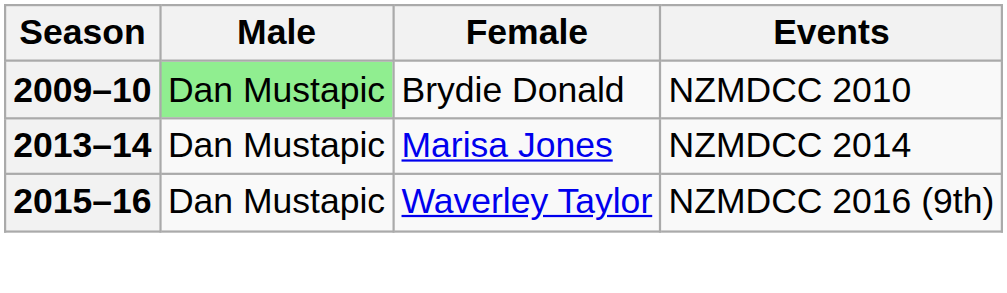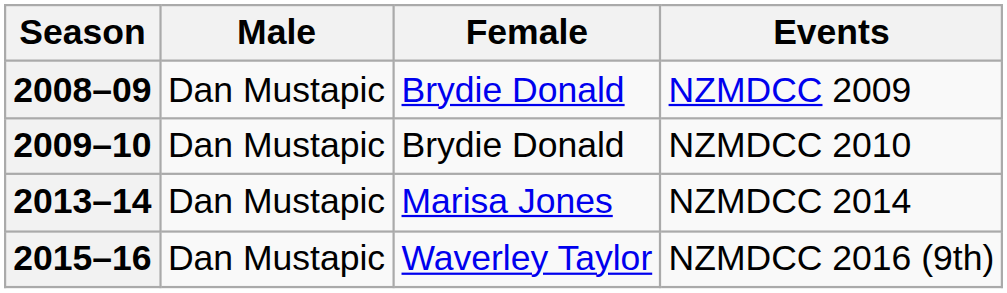+ row: 2008–09 | Dan Mustapic | Brydie Donald | NZMDCC 2009
2009–10 | Male: lightgreen background -> no background
